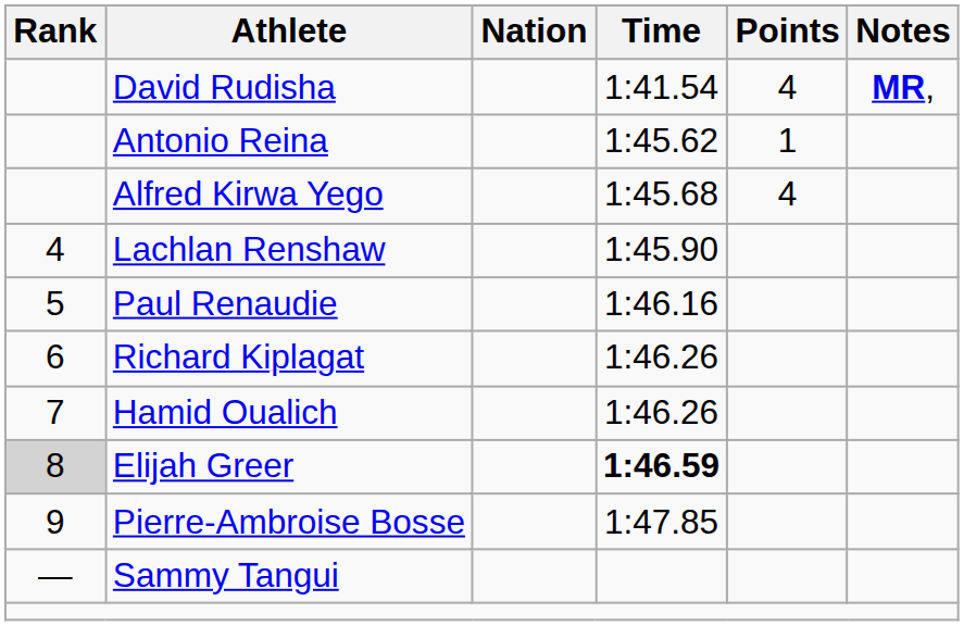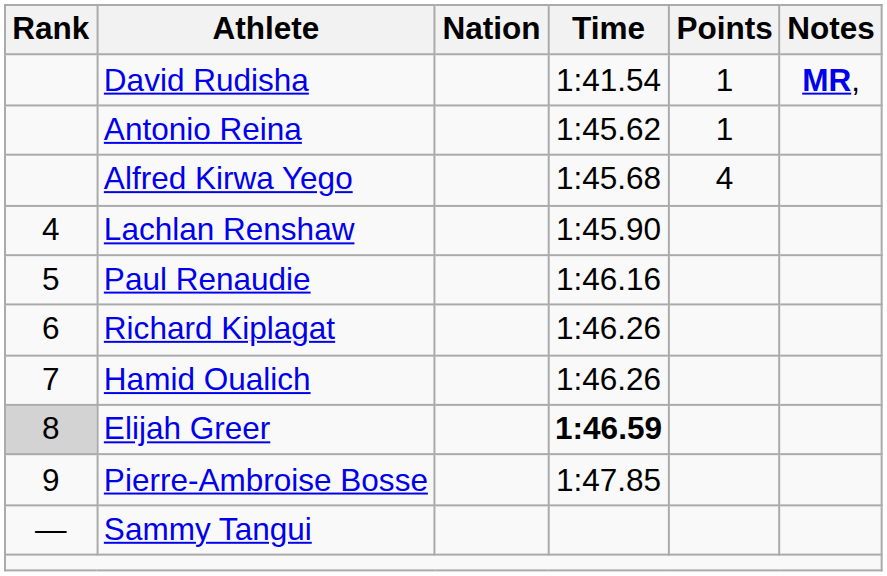David Rudisha | Points: 4 -> 1
